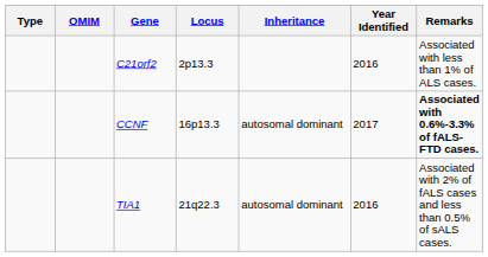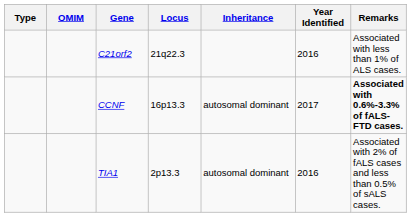C21orf2 | Locus: 2p13.3 -> 21q22.3
TIA1 | Locus: 21q22.3 -> 2p13.3
